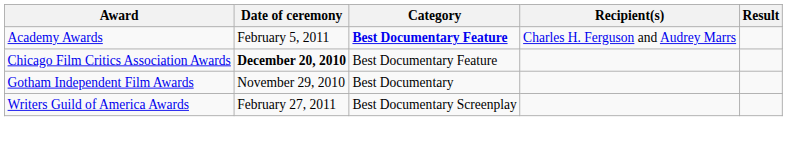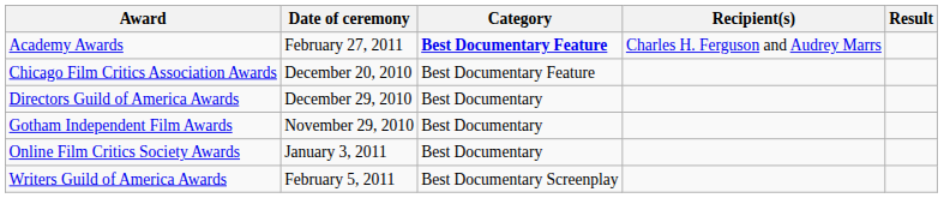Academy Awards | Date of ceremony: February 5, 2011 -> February 27, 2011
Chicago Film Critics Association Awards | Date of ceremony: bold -> normal
+ row: Directors Guild of America Awards | December 29, 2010 | Best Documentary
+ row: Online Film Critics Society Awards | January 3, 2011 | Best Documentary
Writers Guild of America Awards | Date of ceremony: February 27, 2011 -> February 5, 2011
